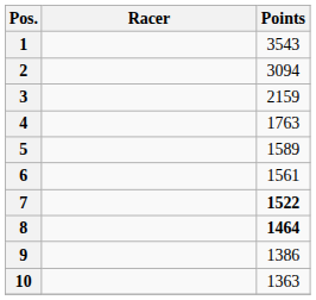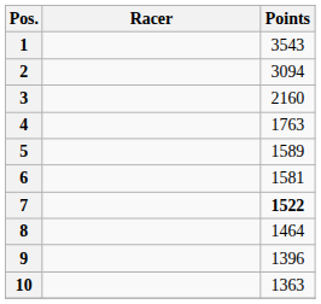3 | Points: 2159 -> 2160
6 | Points: 1561 -> 1581
8 | Points: bold -> normal
9 | Points: 1386 -> 1396
